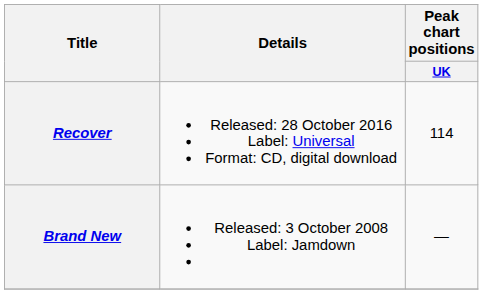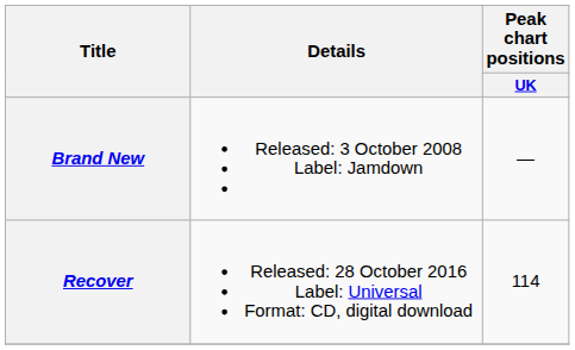rows swapped: Brand New <-> Recover
